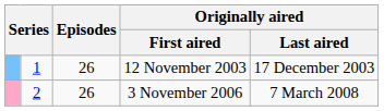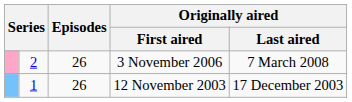rows swapped: 12 November 2003 <-> 3 November 2006
